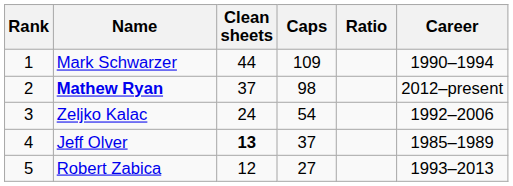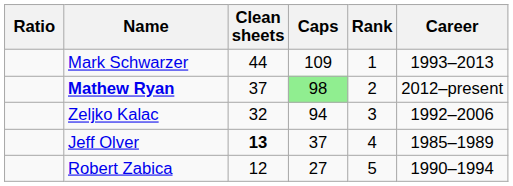columns swapped: Rank <-> Ratio
Mark Schwarzer | Career: 1990–1994 -> 1993–2013
Mathew Ryan | Caps: no background -> lightgreen background
Zeljko Kalac | Clean sheets: 24 -> 32
Zeljko Kalac | Caps: 54 -> 94
Robert Zabica | Career: 1993–2013 -> 1990–1994
